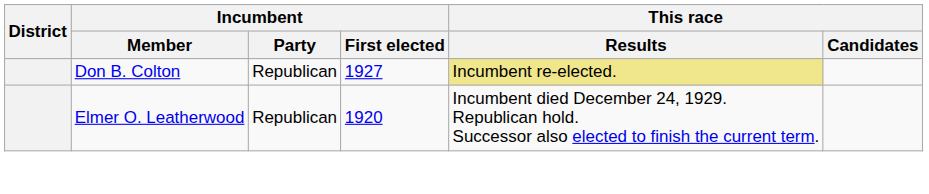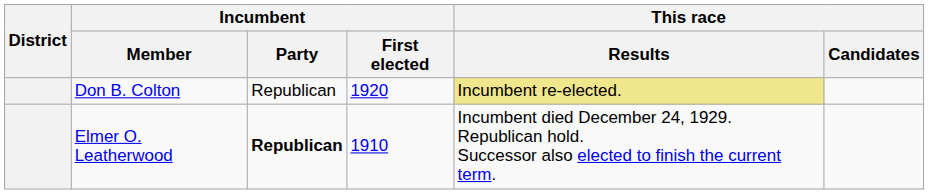Don B. Colton | Incumbent / First elected: 1927 -> 1920
Elmer O. Leatherwood | Incumbent / Party: normal -> bold
Elmer O. Leatherwood | Incumbent / First elected: 1920 -> 1910
